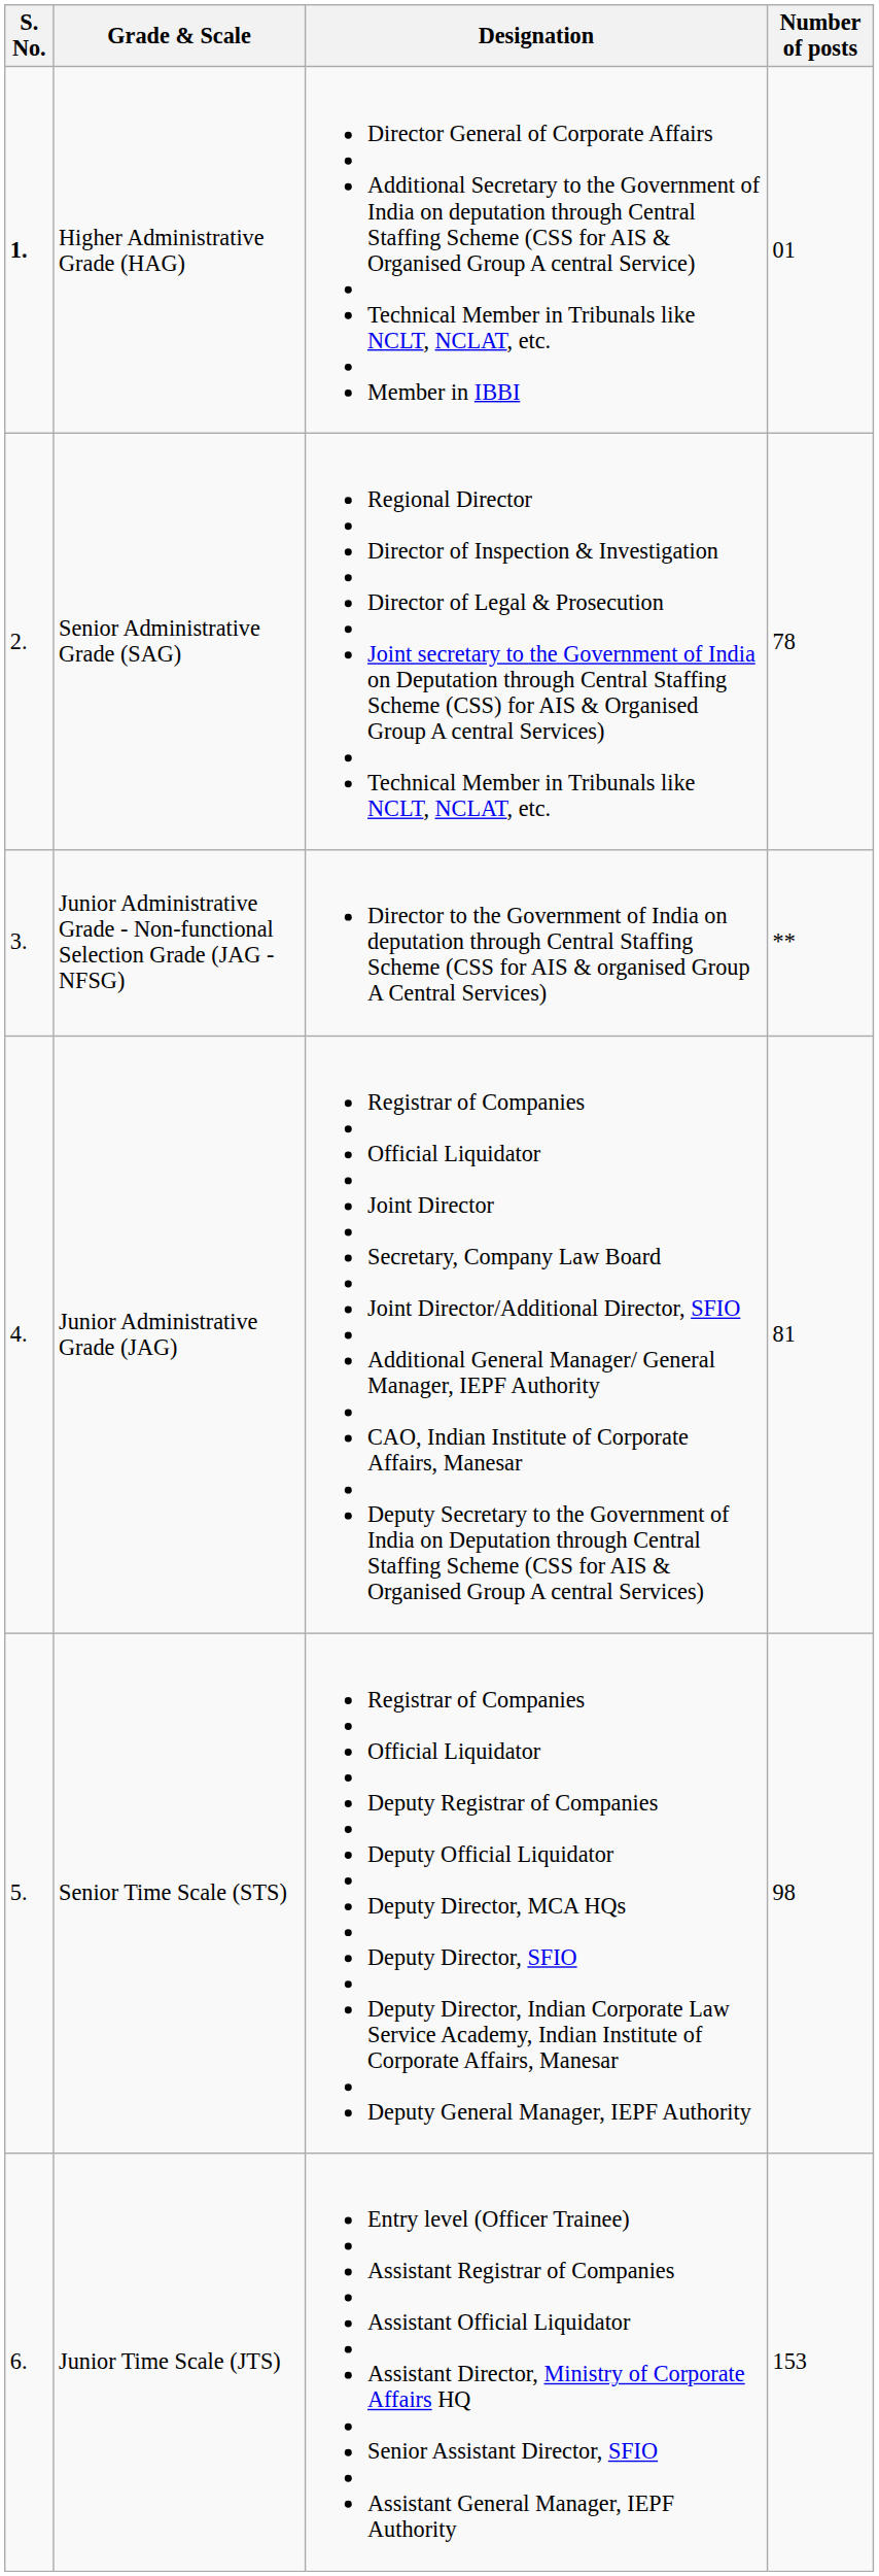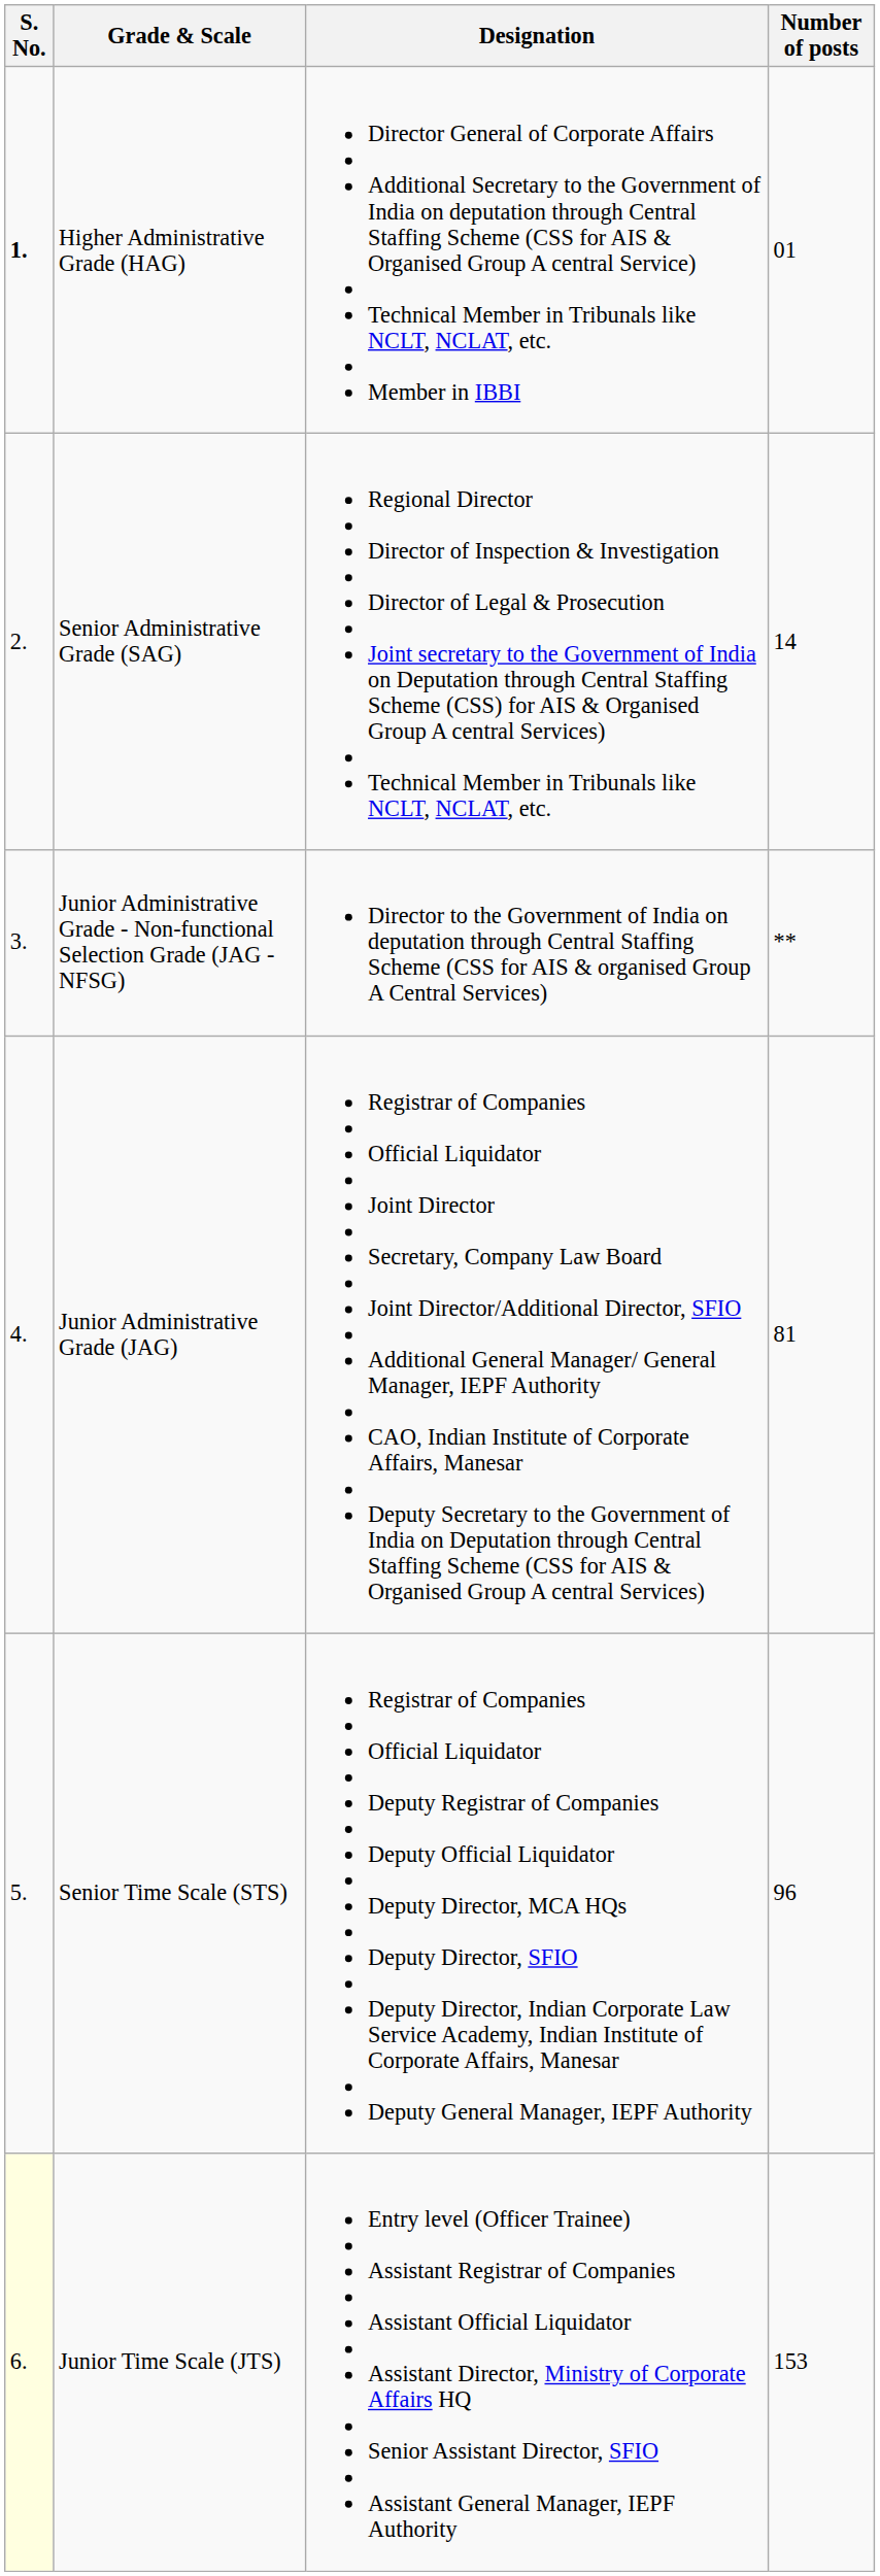Senior Administrative Grade (SAG) | Number of posts: 78 -> 14
Senior Time Scale (STS) | Number of posts: 98 -> 96
Junior Time Scale (JTS) | S. No.: no background -> lightyellow background
